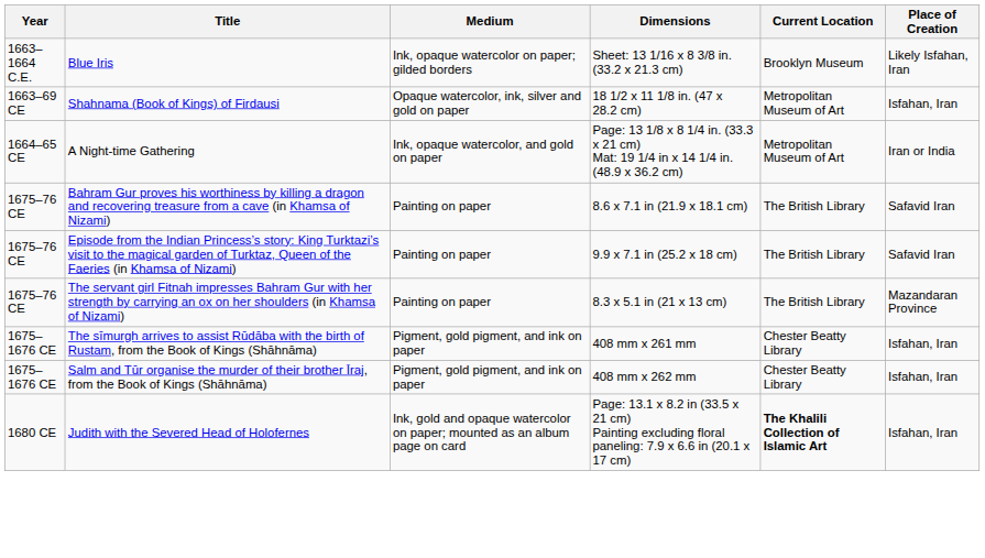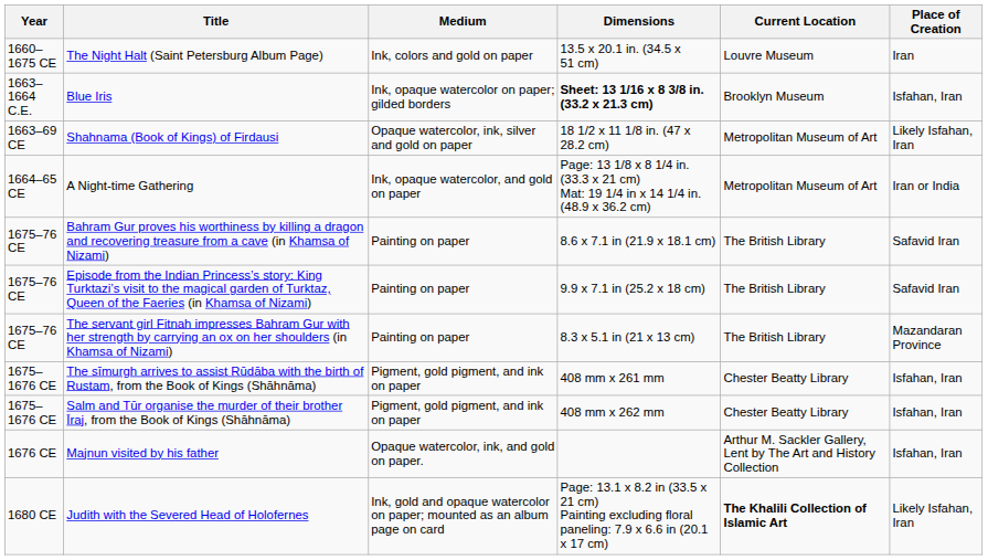+ row: 1660–1675 CE | The Night Halt (Saint Petersburg Album Page) | Ink, colors and gold on paper | 13.5 x 20.1 in. (34.5 x 51 cm) | Louvre Museum | Iran
Blue Iris | Dimensions: normal -> bold
Blue Iris | Place of Creation: Likely Isfahan, Iran -> Isfahan, Iran
Shahnama (Book of Kings) of Firdausi | Place of Creation: Isfahan, Iran -> Likely Isfahan, Iran
+ row: 1676 CE | Majnun visited by his father | Opaque watercolor, ink, and gold on paper. | Arthur M. Sackler Gallery, Lent by The Art and History Collection | Isfahan, Iran
Judith with the Severed Head of Holofernes | Place of Creation: Isfahan, Iran -> Likely Isfahan, Iran
